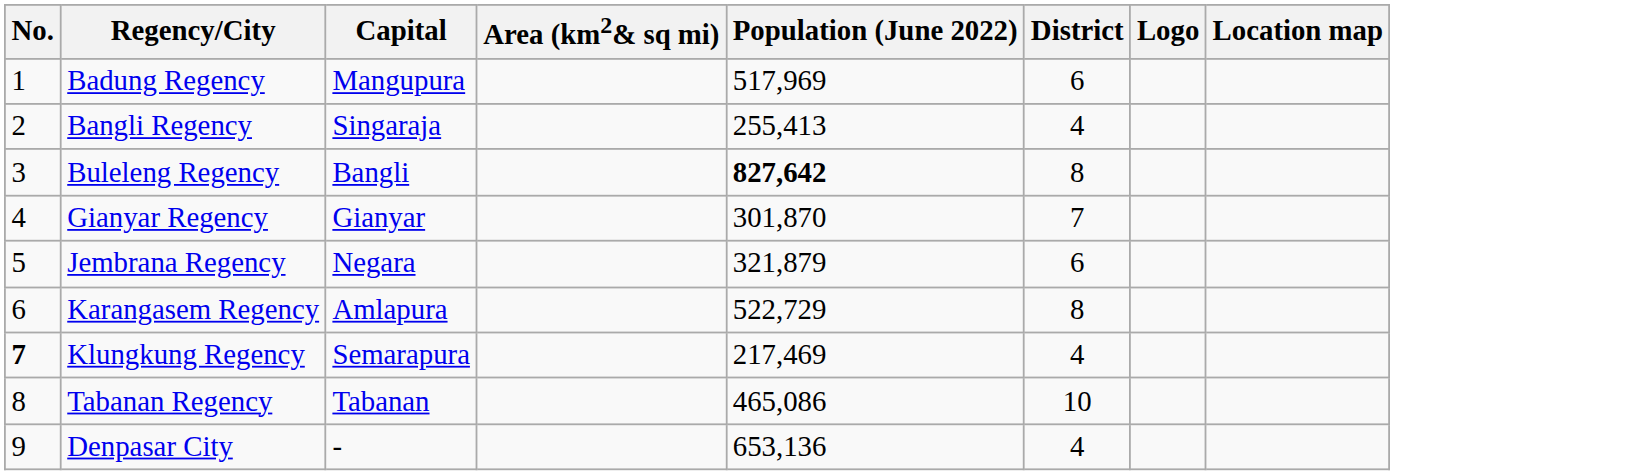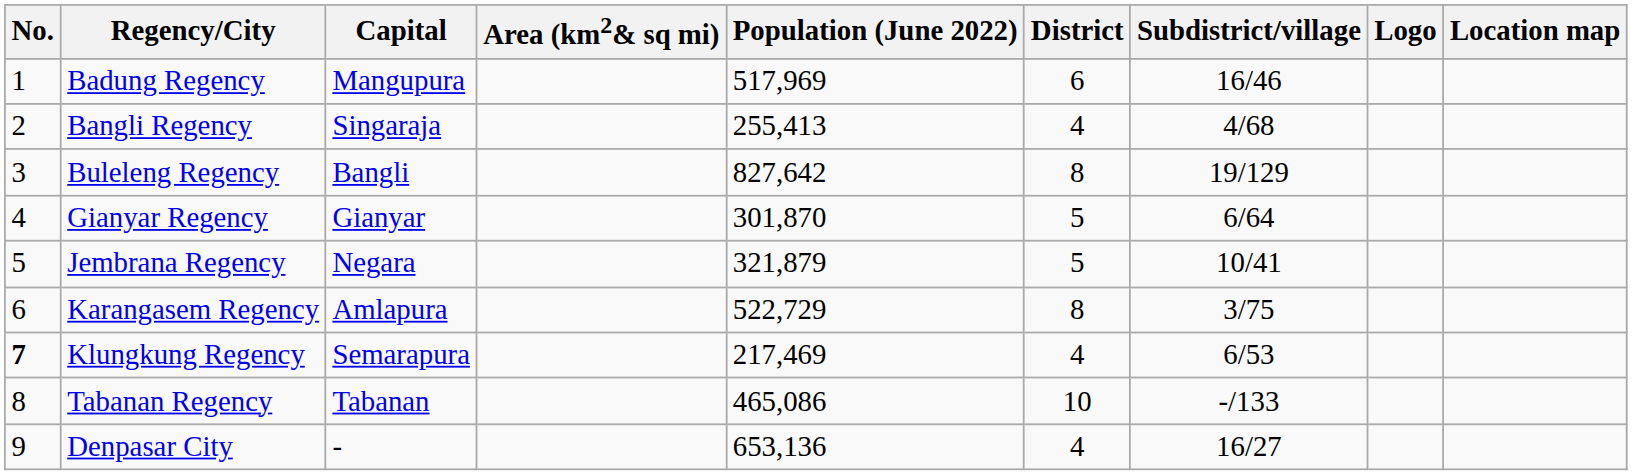+ column: Subdistrict/village | 16/46 | 4/68 | 19/129 | 6/64 | 10/41 | 3/75 | 6/53 | -/133 | 16/27
Buleleng Regency | Population (June 2022): bold -> normal
Gianyar Regency | District: 7 -> 5
Jembrana Regency | District: 6 -> 5
